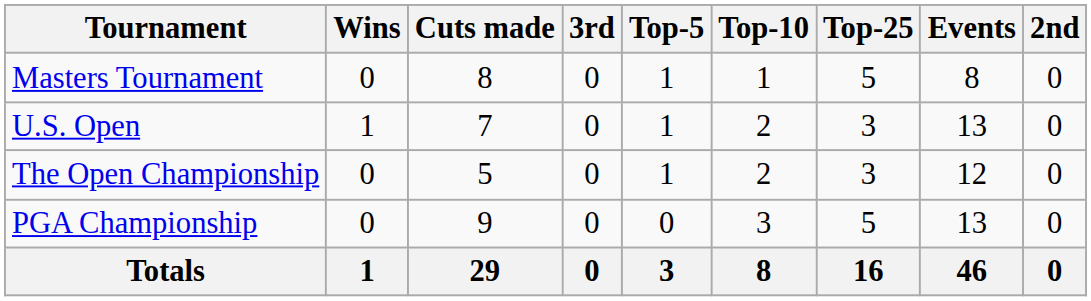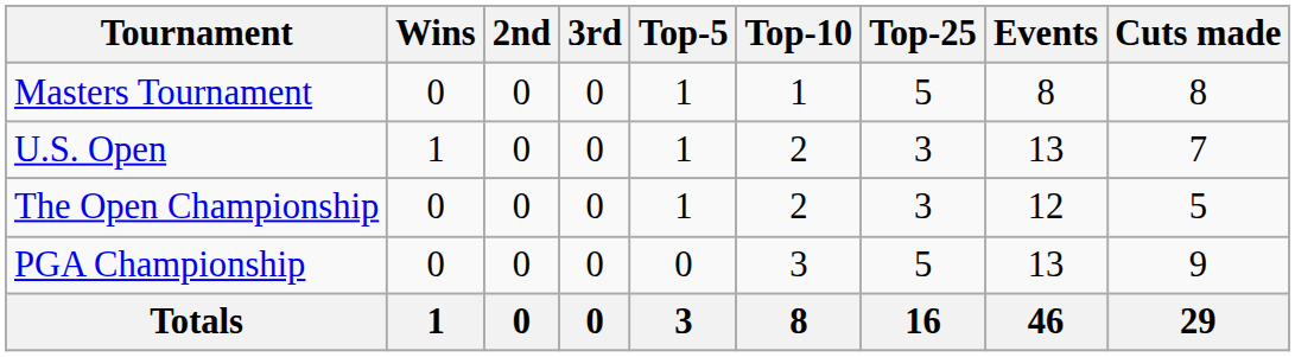columns swapped: 2nd <-> Cuts made
